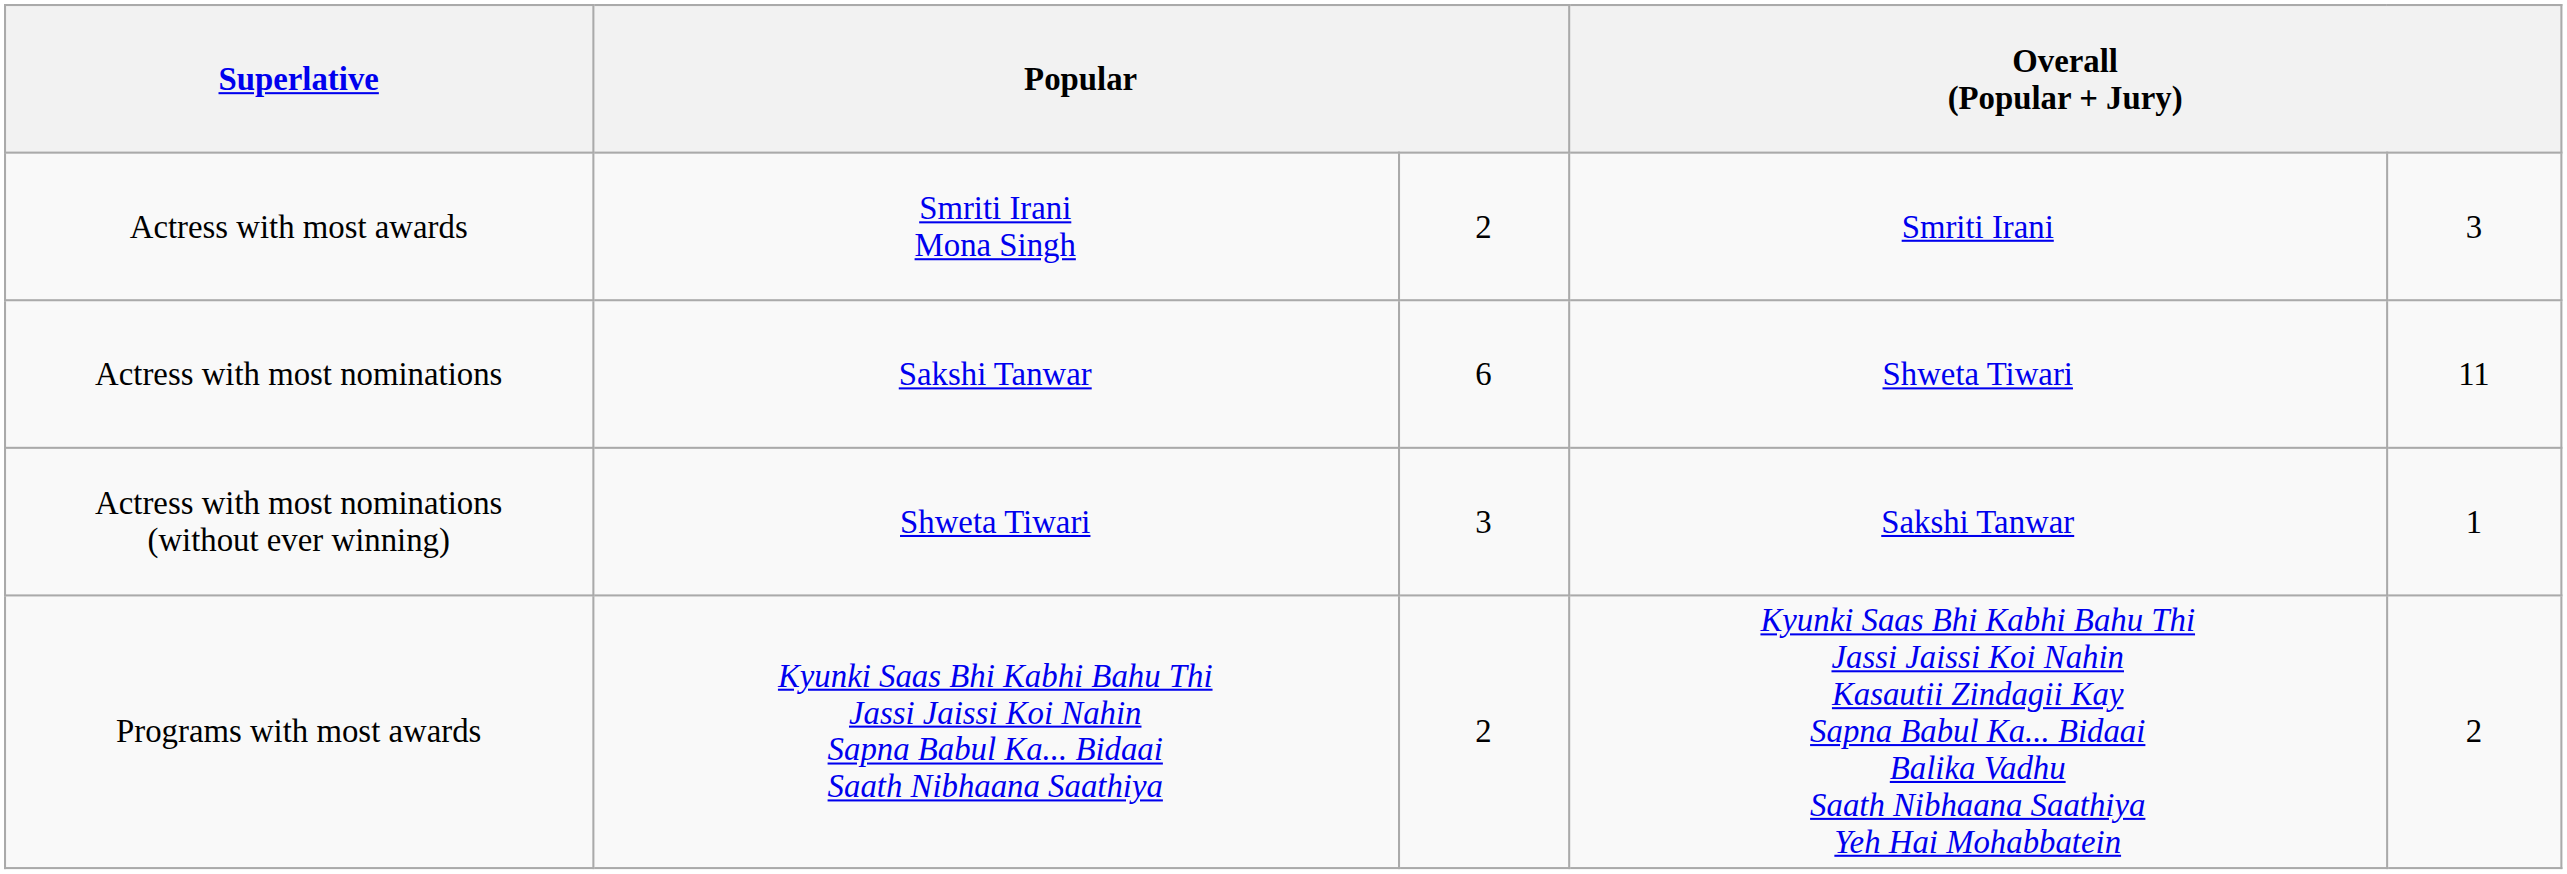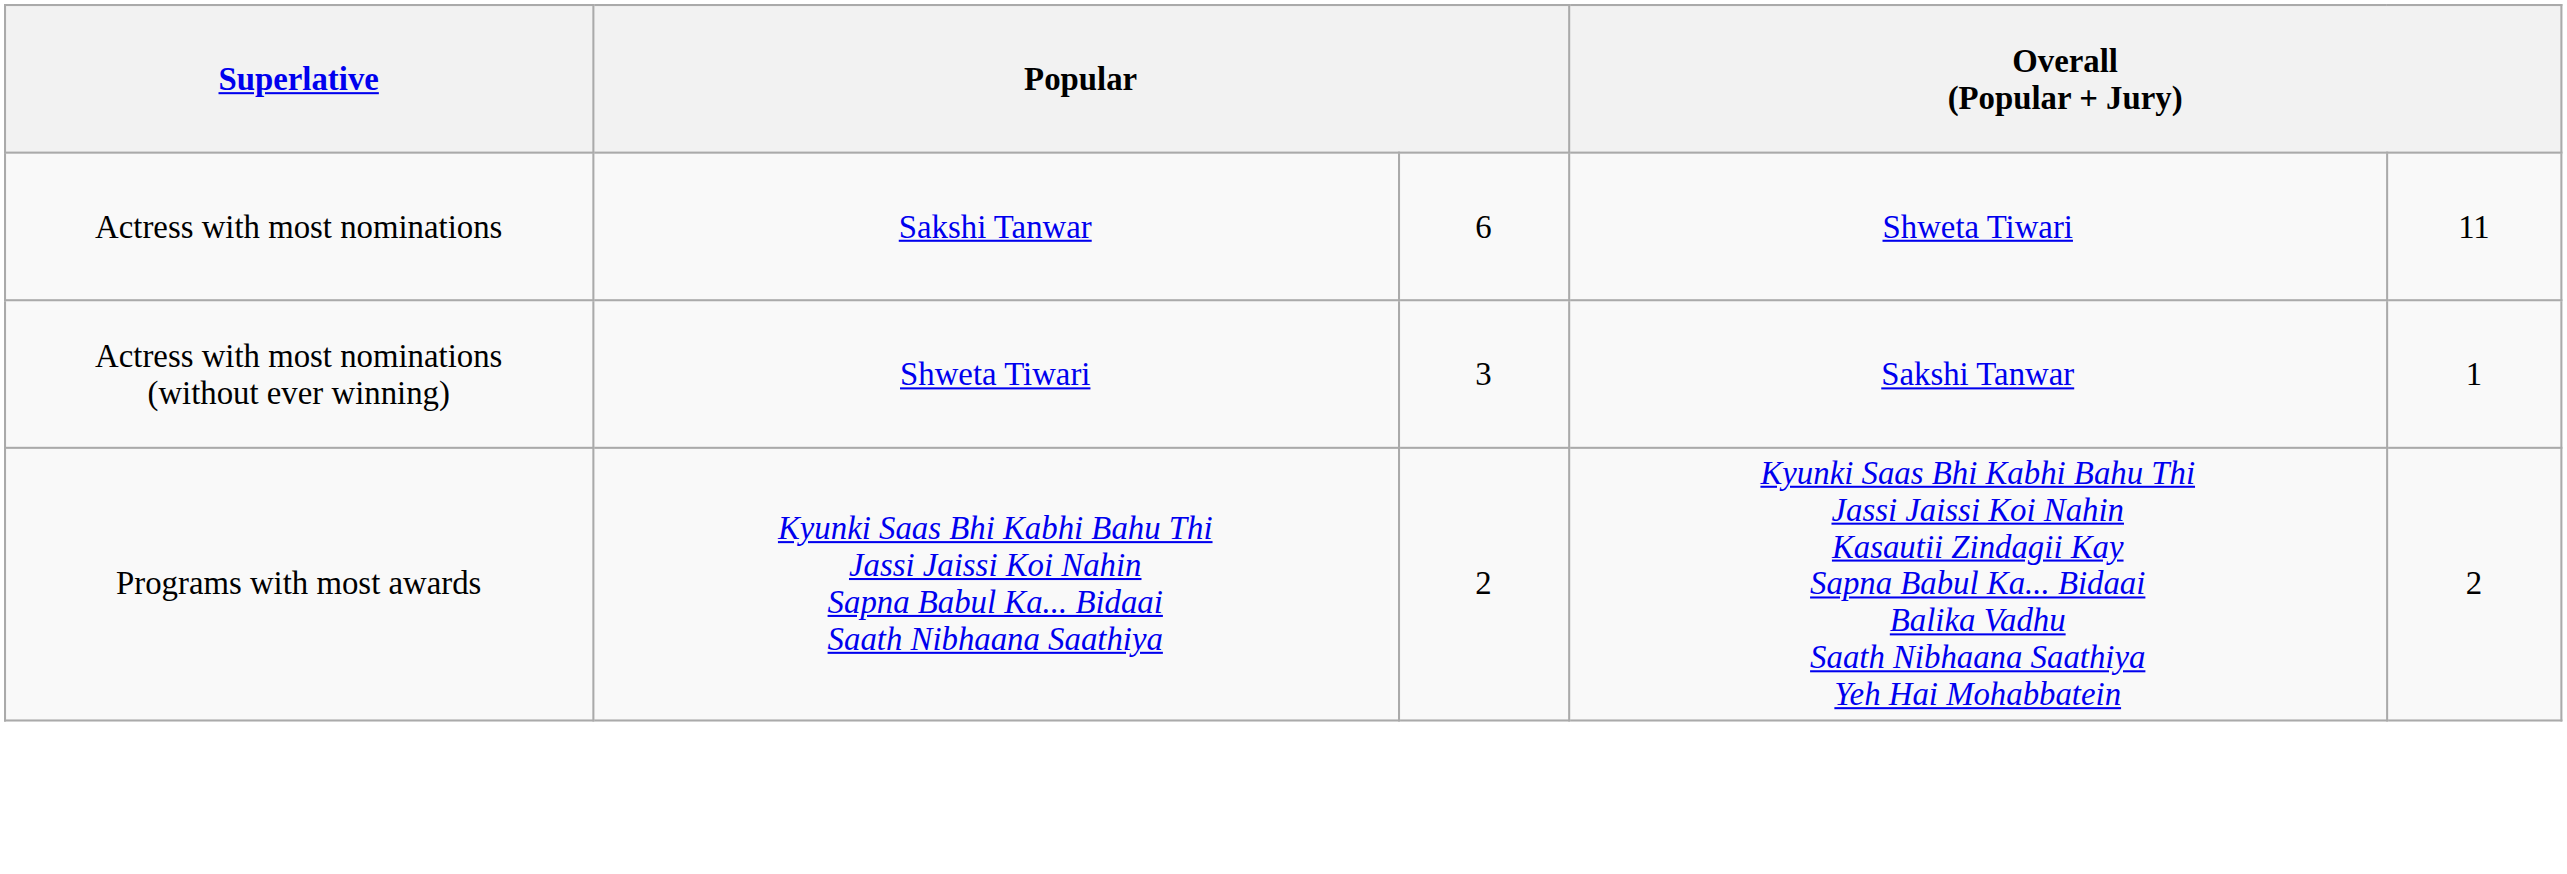- row: Actress with most awards | Smriti Irani Mona Singh | 2 | Smriti Irani | 3
